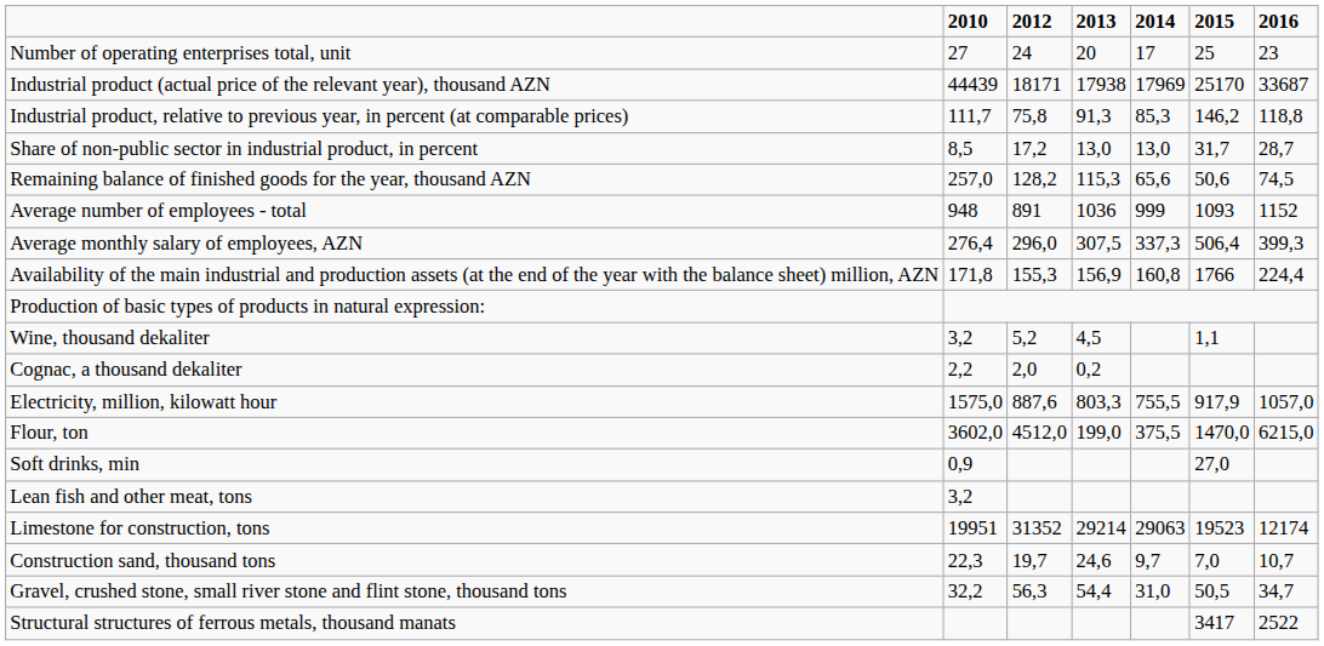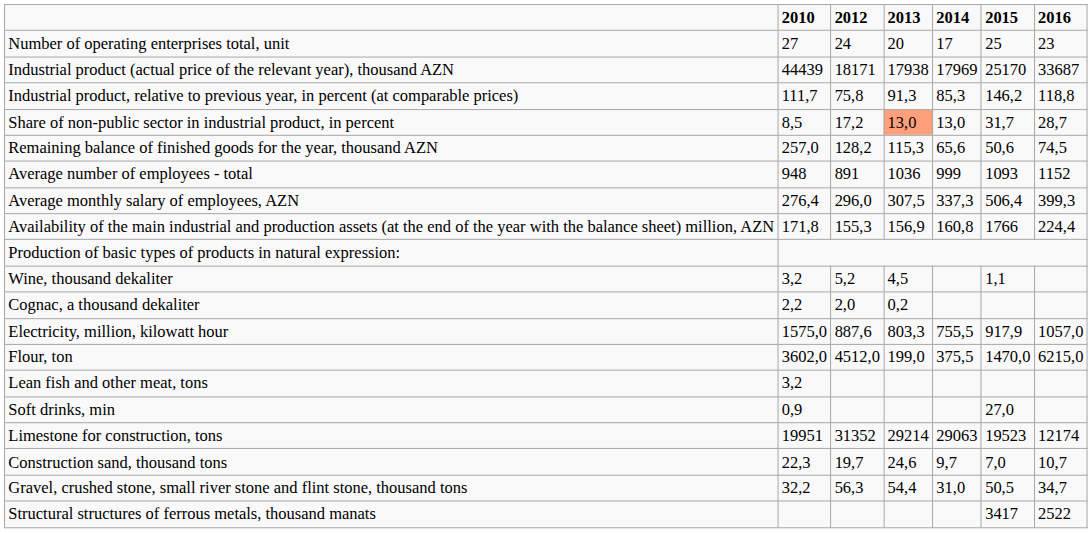Share of non-public sector in industrial product, in percent | 2013: no background -> lightsalmon background
rows swapped: Soft drinks, min <-> Lean fish and other meat, tons
